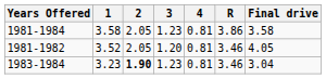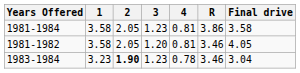1981-1982 | 1: 3.52 -> 3.58
1983-1984 | 4: 0.81 -> 0.78
